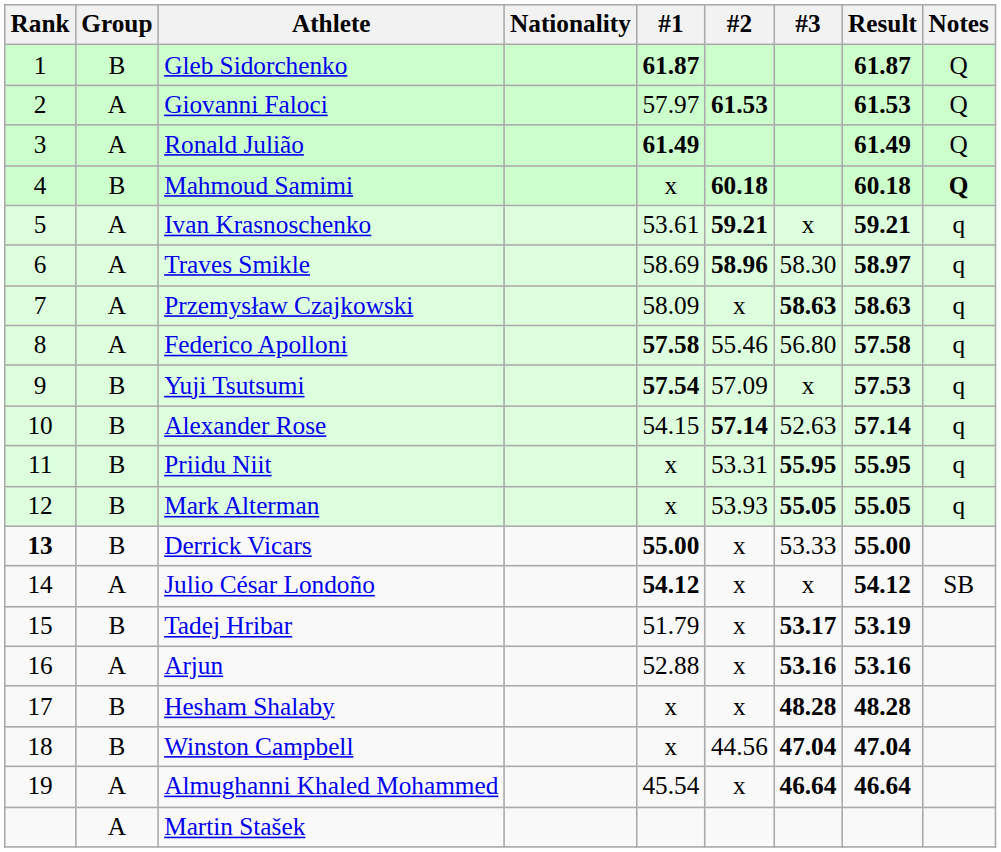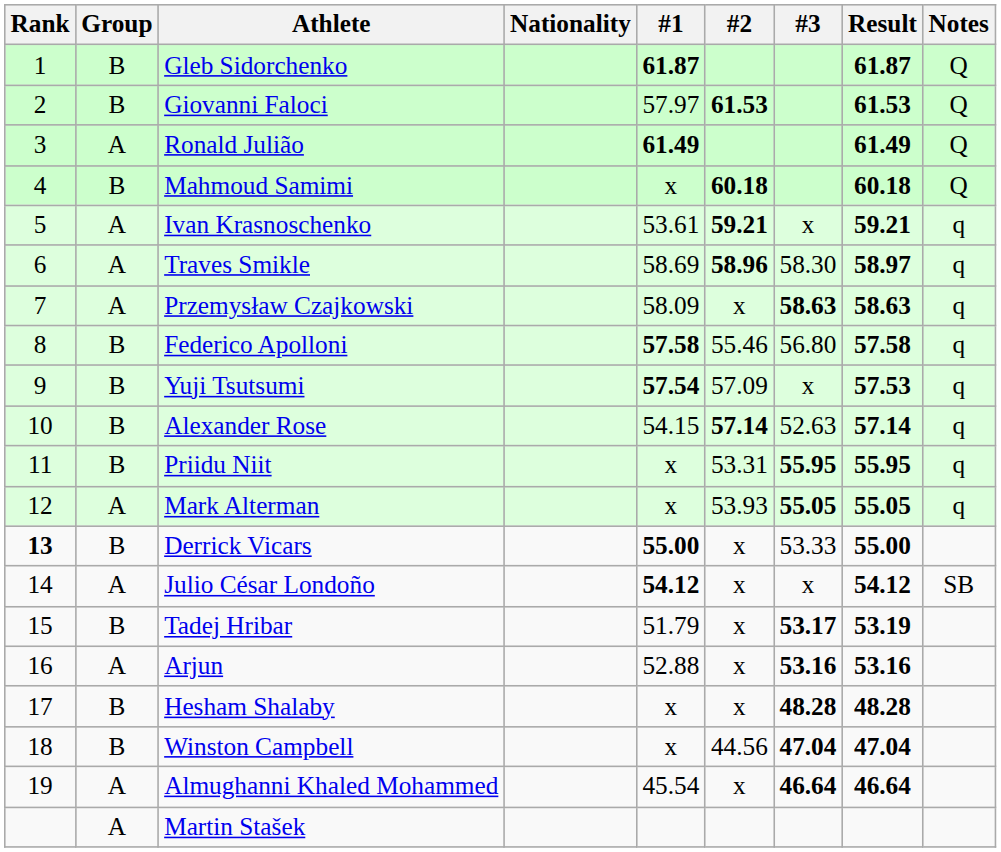Giovanni Faloci | Group: A -> B
Mahmoud Samimi | Notes: bold -> normal
Federico Apolloni | Group: A -> B
Mark Alterman | Group: B -> A
